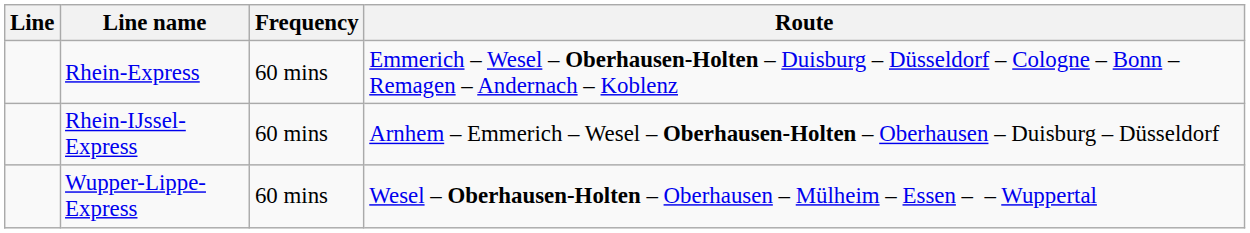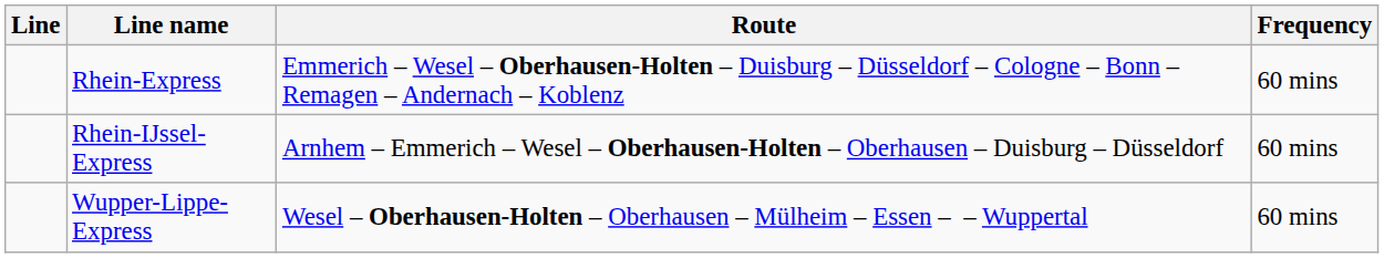columns swapped: Route <-> Frequency
